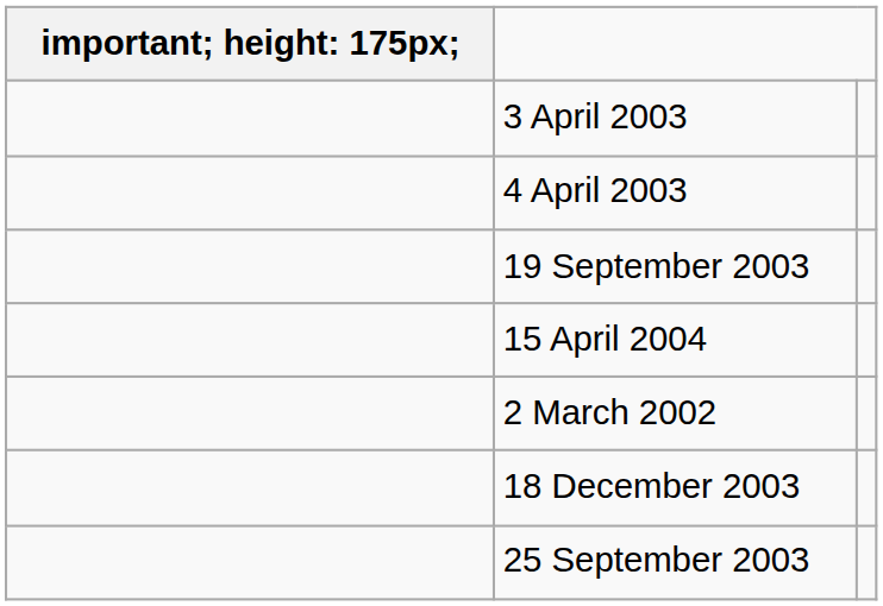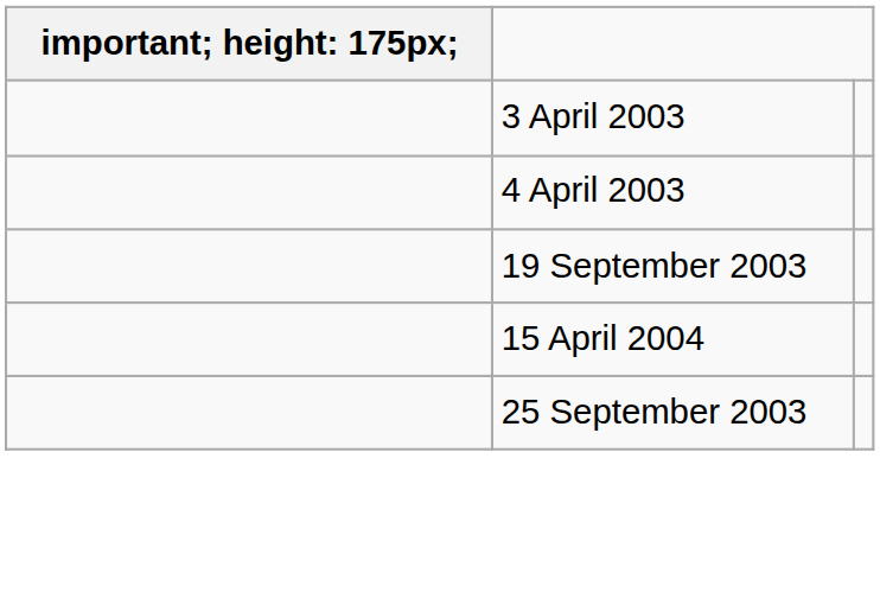- row: 2 March 2002
- row: 18 December 2003
